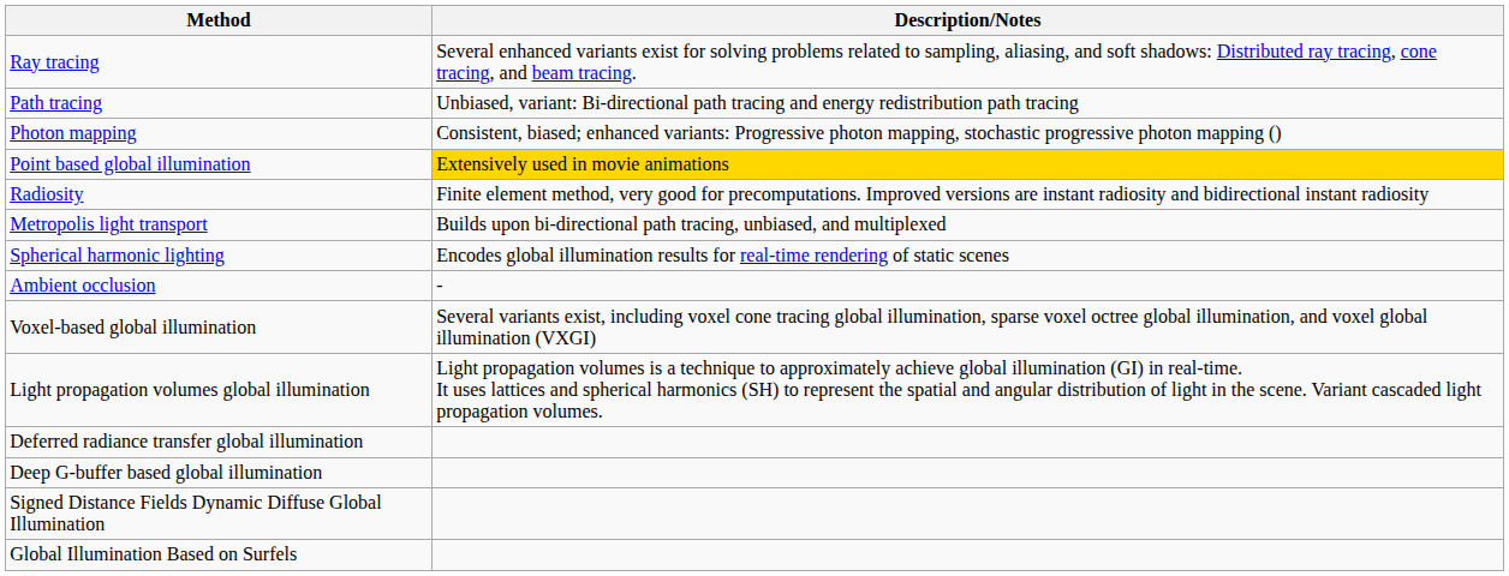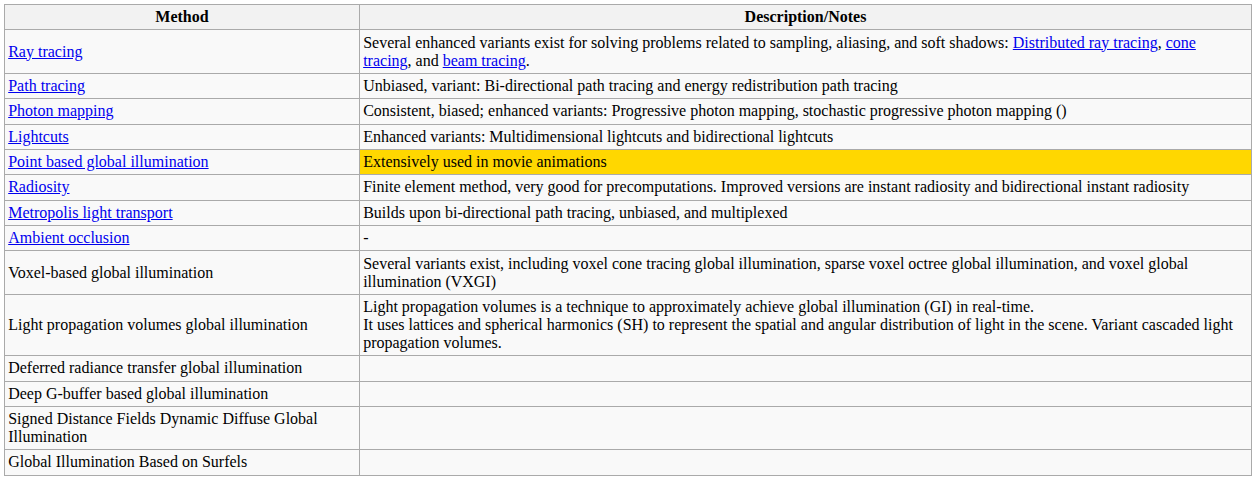+ row: Lightcuts | Enhanced variants: Multidimensional lightcuts and bidirectional lightcuts
- row: Spherical harmonic lighting | Encodes global illumination results for real-time rendering of static scenes
